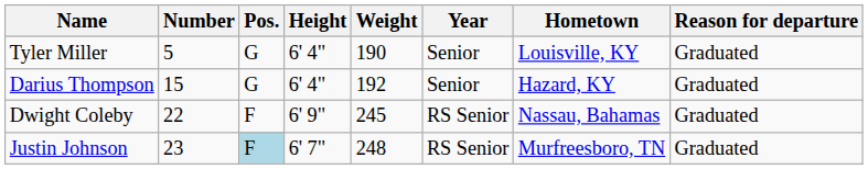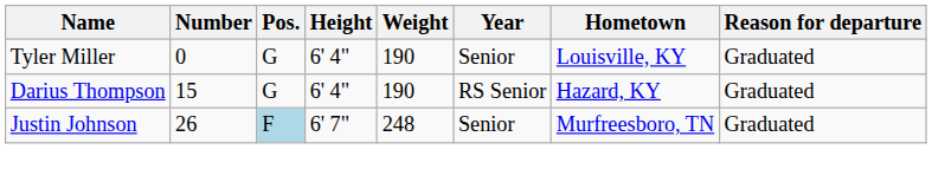Tyler Miller | Number: 5 -> 0
Darius Thompson | Weight: 192 -> 190
Darius Thompson | Year: Senior -> RS Senior
- row: Dwight Coleby | 22 | F | 6' 9" | 245 | RS Senior | Nassau, Bahamas | Graduated
Justin Johnson | Number: 23 -> 26
Justin Johnson | Year: RS Senior -> Senior
